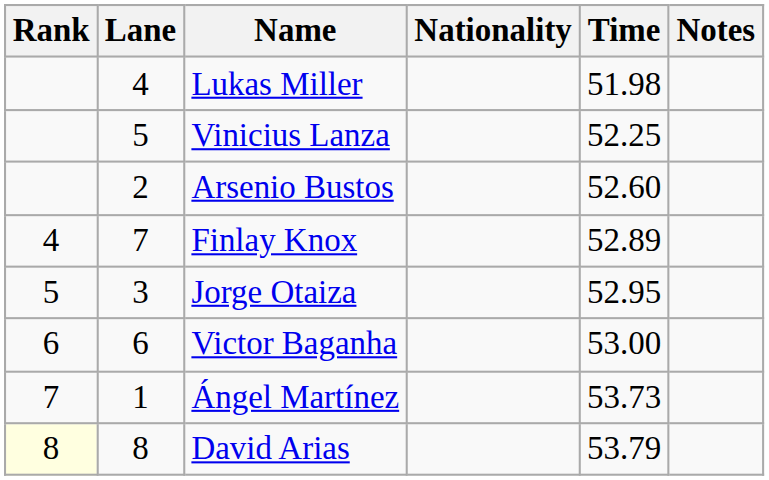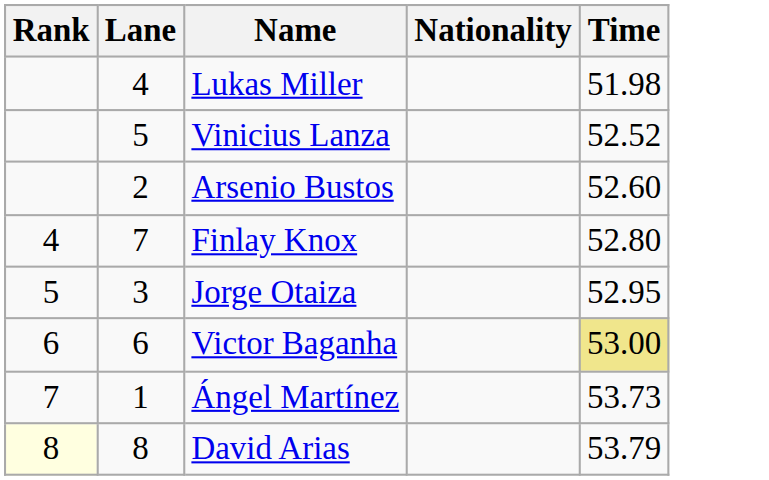- column: Notes
Vinicius Lanza | Time: 52.25 -> 52.52
Finlay Knox | Time: 52.89 -> 52.80
Victor Baganha | Time: no background -> khaki background
